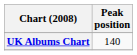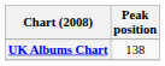UK Albums Chart | Peak position: 140 -> 138
